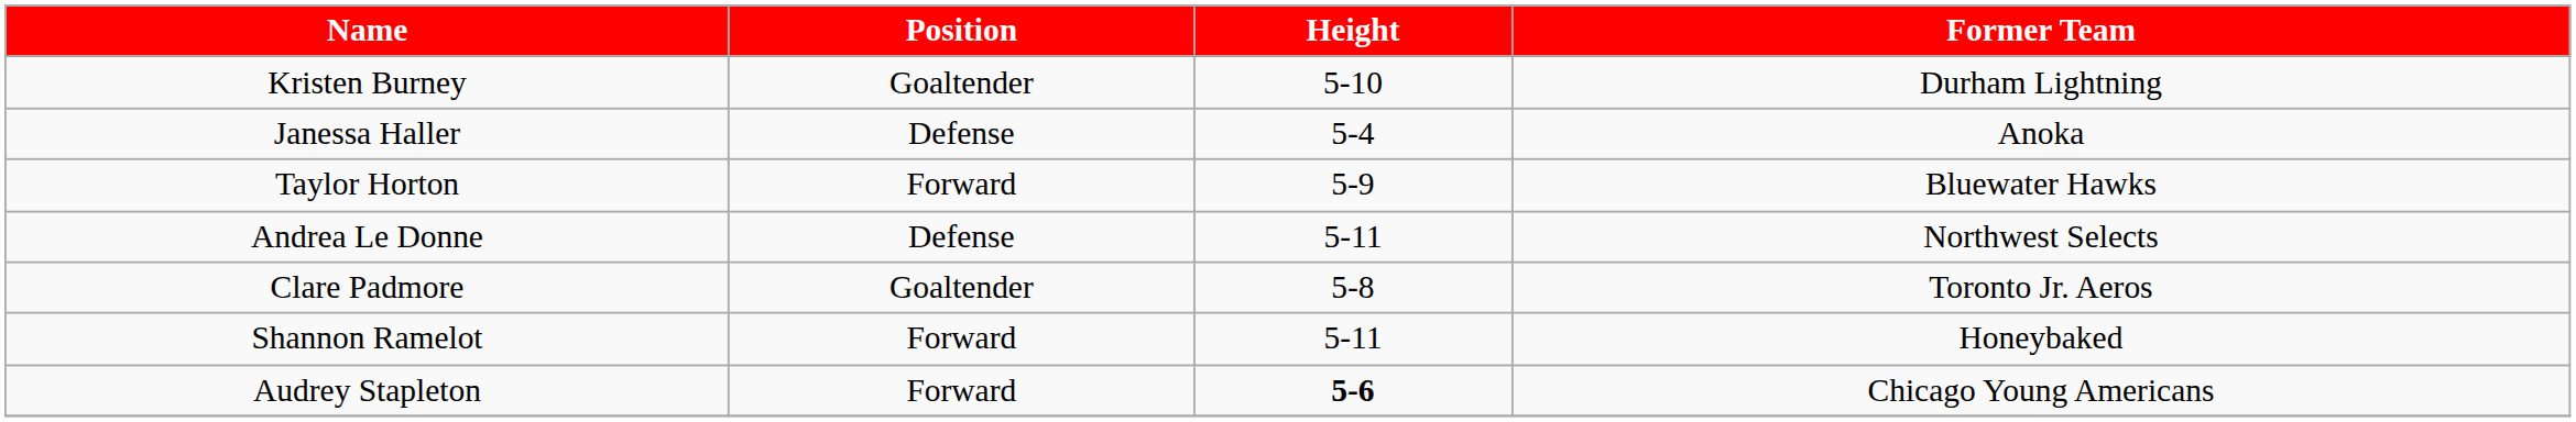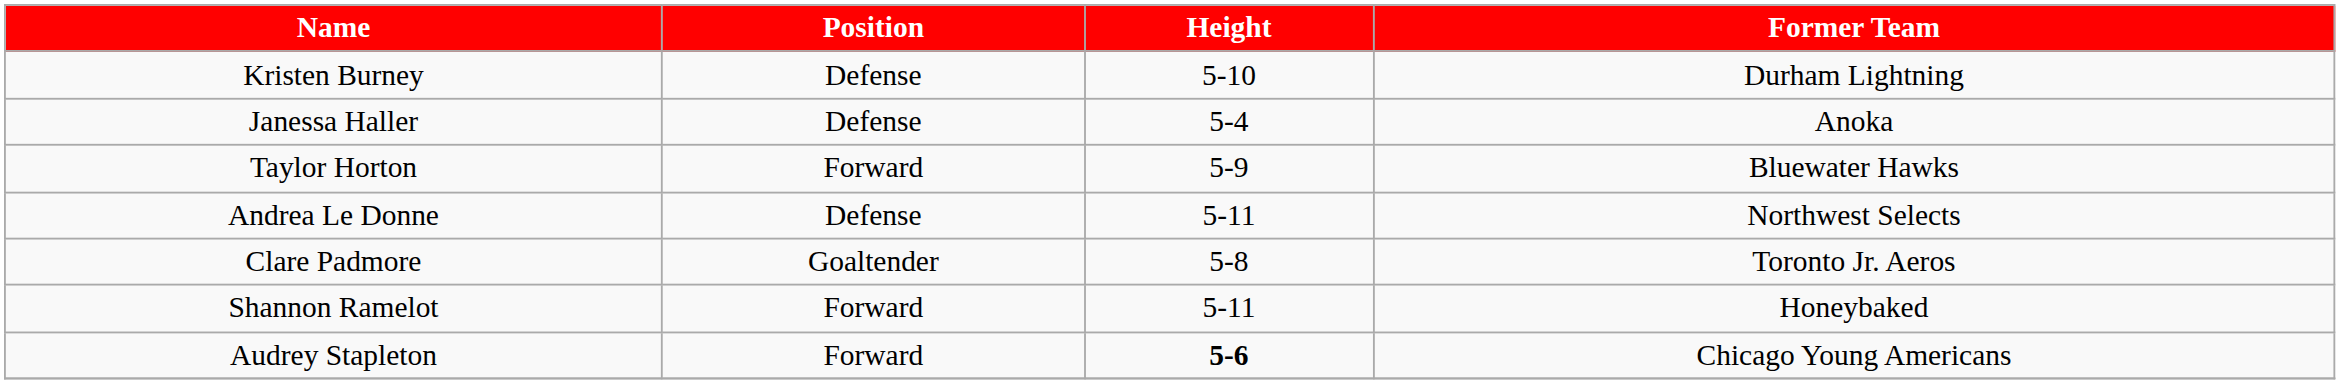Kristen Burney | Position: Goaltender -> Defense
